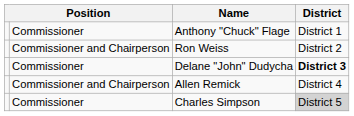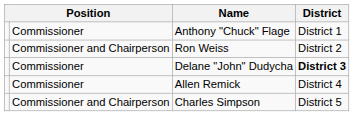Allen Remick | column 2: Commissioner and Chairperson -> Commissioner
Charles Simpson | column 2: Commissioner -> Commissioner and Chairperson
Charles Simpson | District: lightgrey background -> no background
